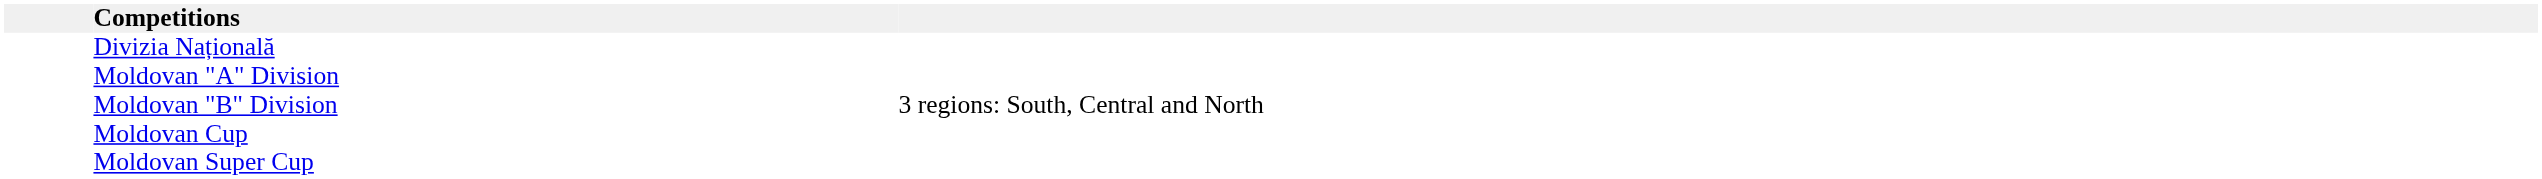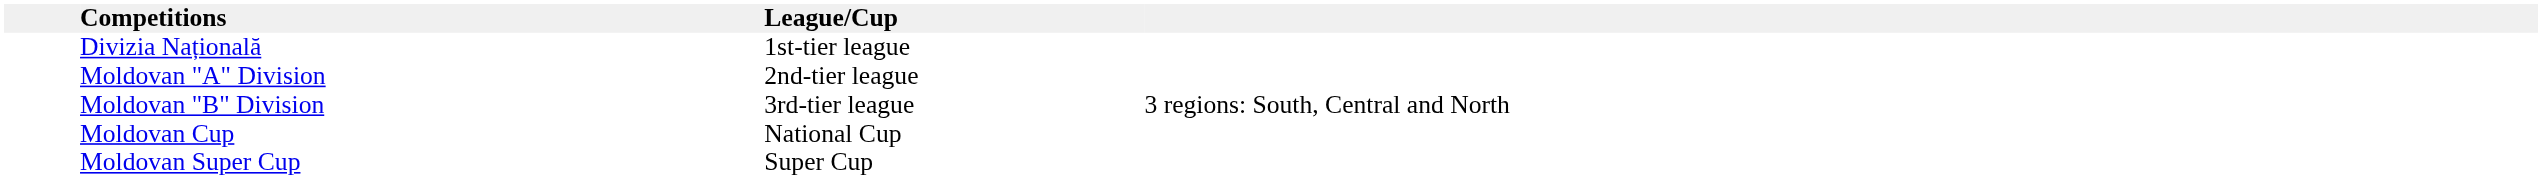+ column: League/Cup | 1st-tier league | 2nd-tier league | 3rd-tier league | National Cup | Super Cup
